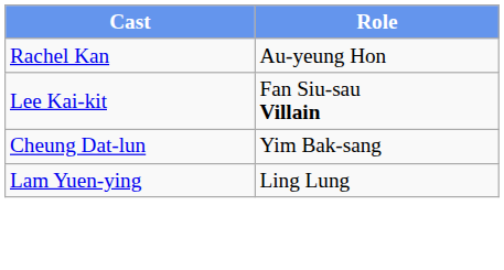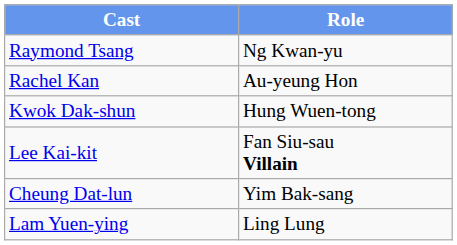+ row: Raymond Tsang | Ng Kwan-yu
+ row: Kwok Dak-shun | Hung Wuen-tong
